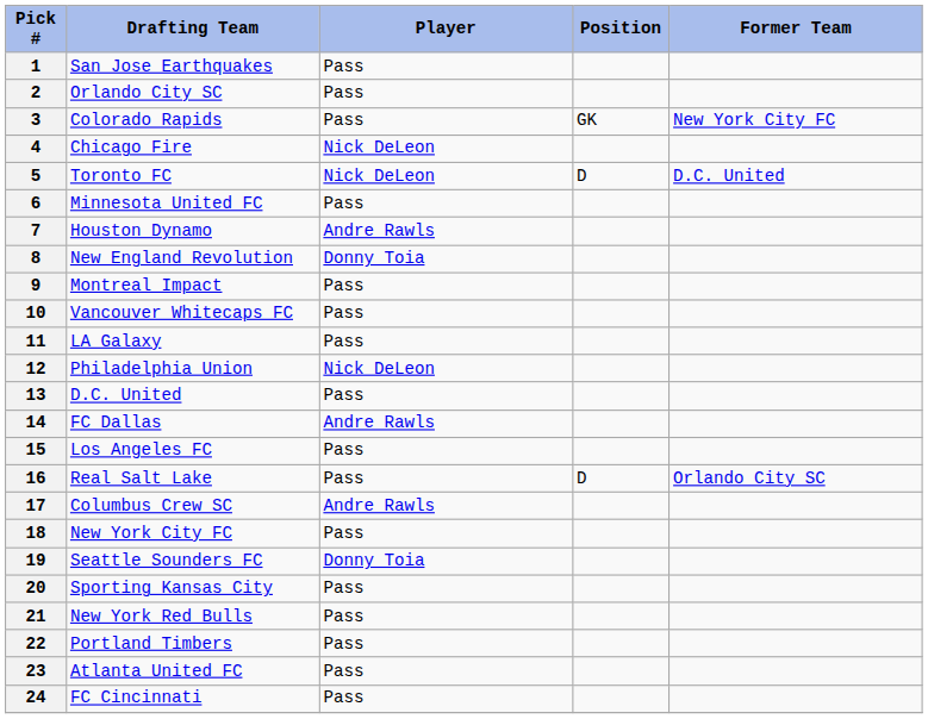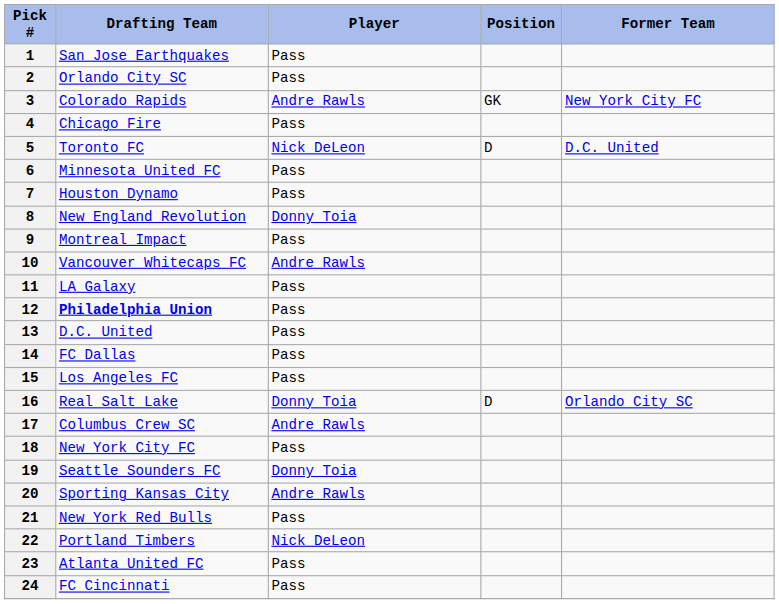3 | Player: Pass -> Andre Rawls
4 | Player: Nick DeLeon -> Pass
7 | Player: Andre Rawls -> Pass
10 | Player: Pass -> Andre Rawls
12 | Drafting Team: normal -> bold
12 | Player: Nick DeLeon -> Pass
14 | Player: Andre Rawls -> Pass
16 | Player: Pass -> Donny Toia
20 | Player: Pass -> Andre Rawls
22 | Player: Pass -> Nick DeLeon
